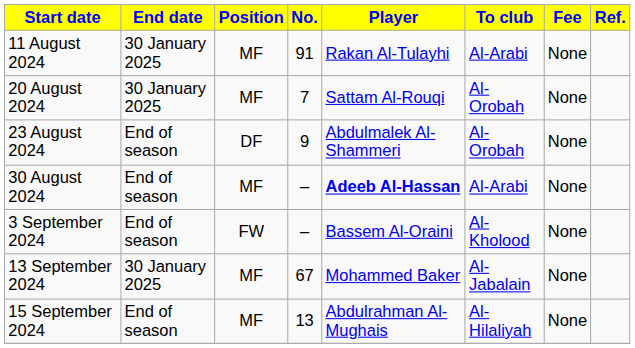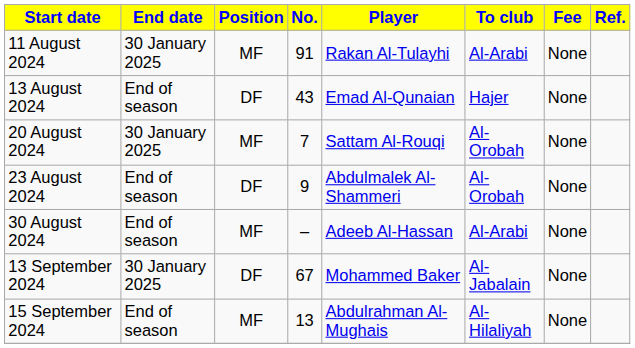+ row: 13 August 2024 | End of season | DF | 43 | Emad Al-Qunaian | Hajer | None
30 August 2024 | Player: bold -> normal
- row: 3 September 2024 | End of season | FW | – | Bassem Al-Oraini | Al-Kholood | None
13 September 2024 | Position: MF -> DF
